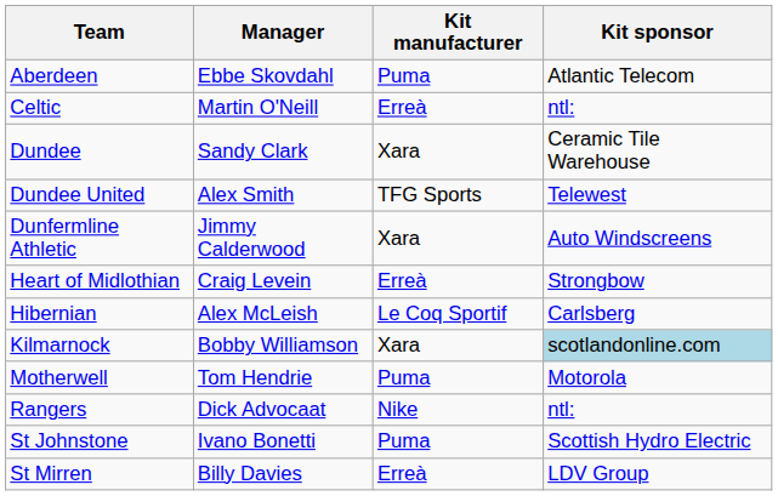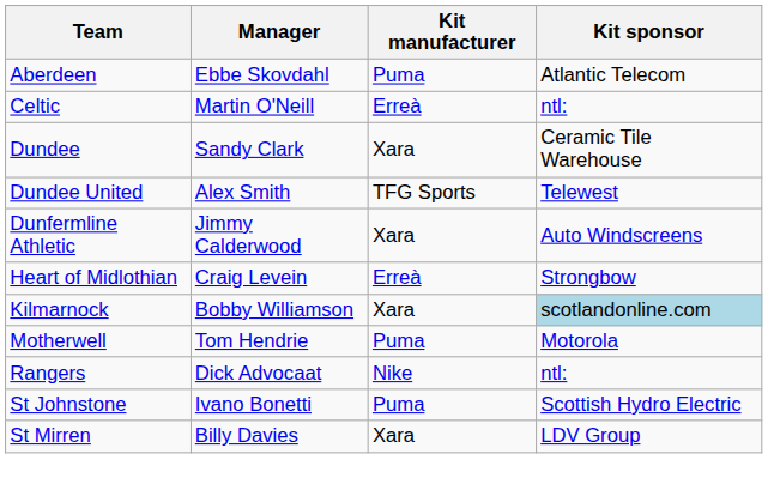- row: Hibernian | Alex McLeish | Le Coq Sportif | Carlsberg
St Mirren | Kit manufacturer: Erreà -> Xara
